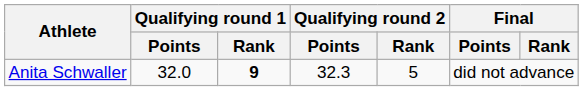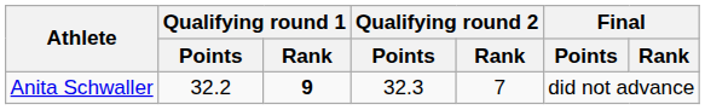Anita Schwaller | Qualifying round 1 / Points: 32.0 -> 32.2
Anita Schwaller | Qualifying round 2 / Rank: 5 -> 7
